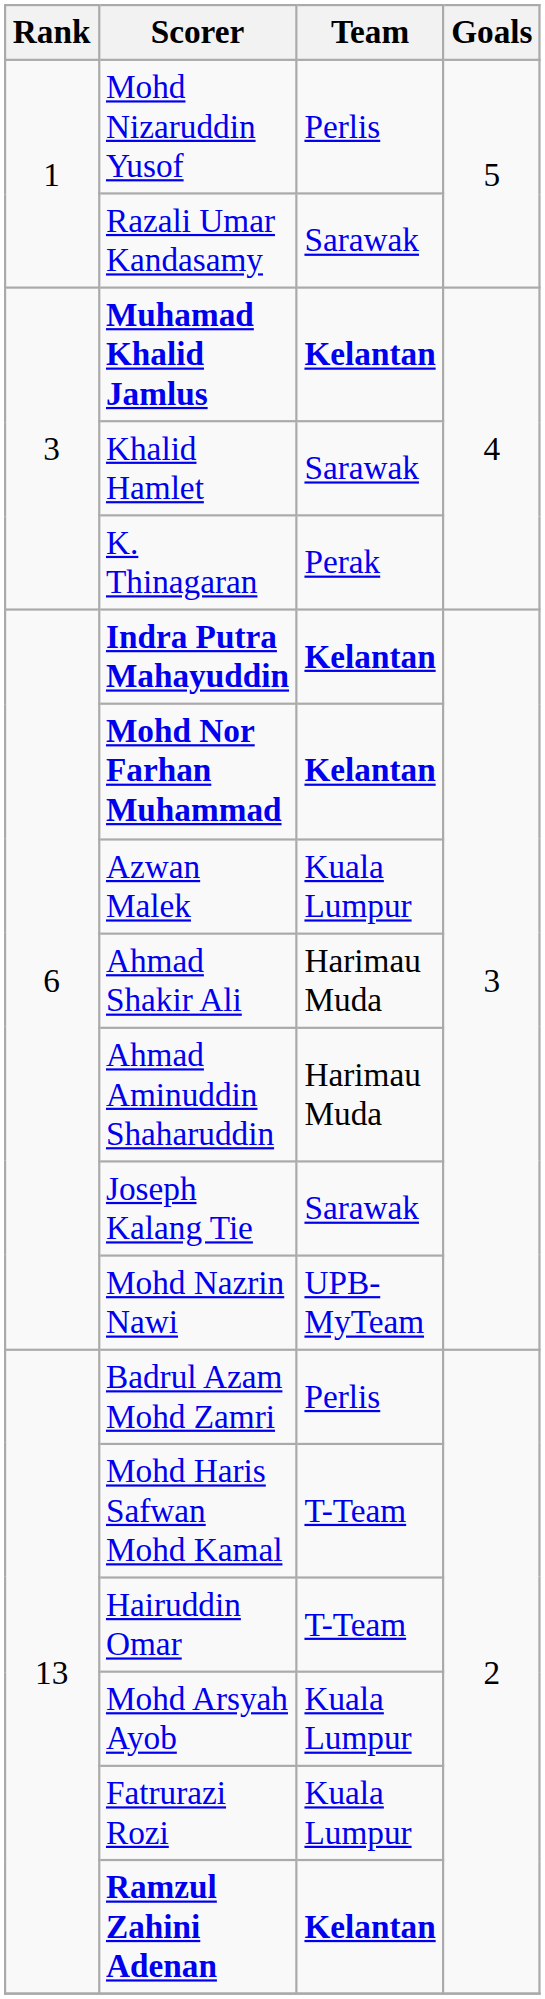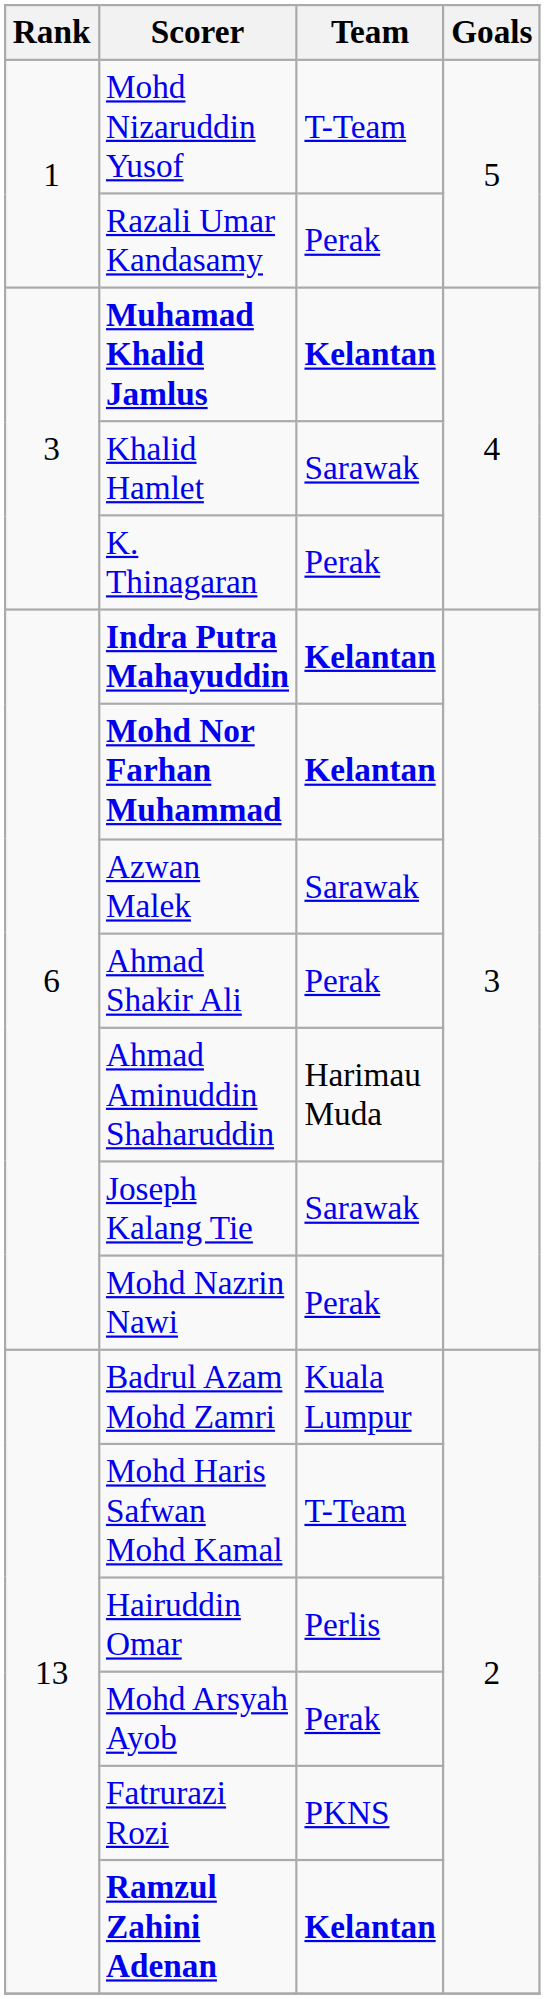Mohd Nizaruddin Yusof | Team: Perlis -> T-Team
Razali Umar Kandasamy | Team: Sarawak -> Perak
Azwan Malek | Team: Kuala Lumpur -> Sarawak
Ahmad Shakir Ali | Team: Harimau Muda -> Perak
Mohd Nazrin Nawi | Team: UPB-MyTeam -> Perak
Badrul Azam Mohd Zamri | Team: Perlis -> Kuala Lumpur
Hairuddin Omar | Team: T-Team -> Perlis
Mohd Arsyah Ayob | Team: Kuala Lumpur -> Perak
Fatrurazi Rozi | Team: Kuala Lumpur -> PKNS
